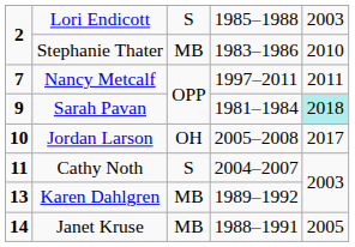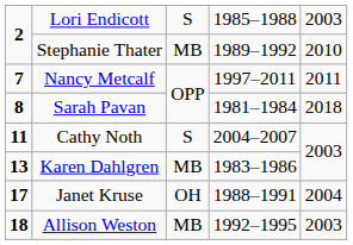Stephanie Thater | column 4: 1983–1986 -> 1989–1992
Sarah Pavan | column 1: 9 -> 8
Sarah Pavan | column 5: paleturquoise background -> no background
- row: 10 | Jordan Larson | OH | 2005–2008 | 2017
Karen Dahlgren | column 4: 1989–1992 -> 1983–1986
Janet Kruse | column 1: 14 -> 17
Janet Kruse | column 3: MB -> OH
Janet Kruse | column 5: 2005 -> 2004
+ row: 18 | Allison Weston | MB | 1992–1995 | 2003
